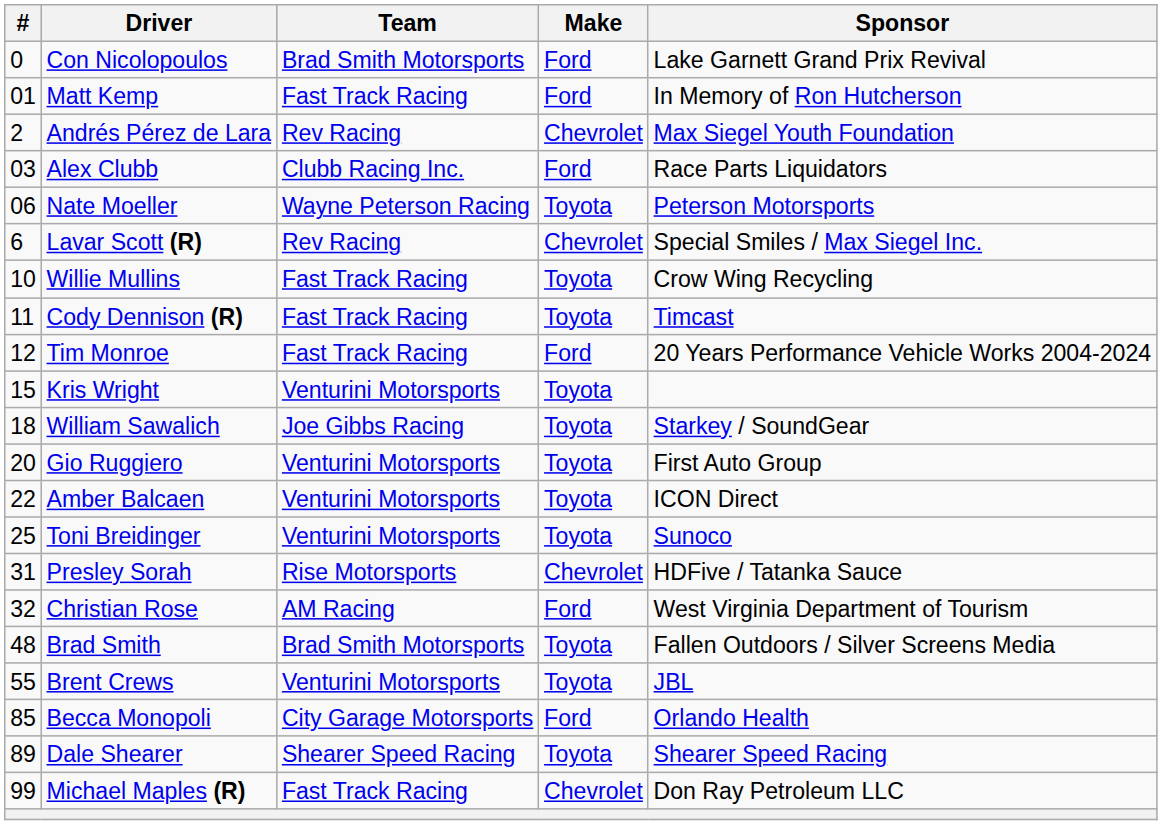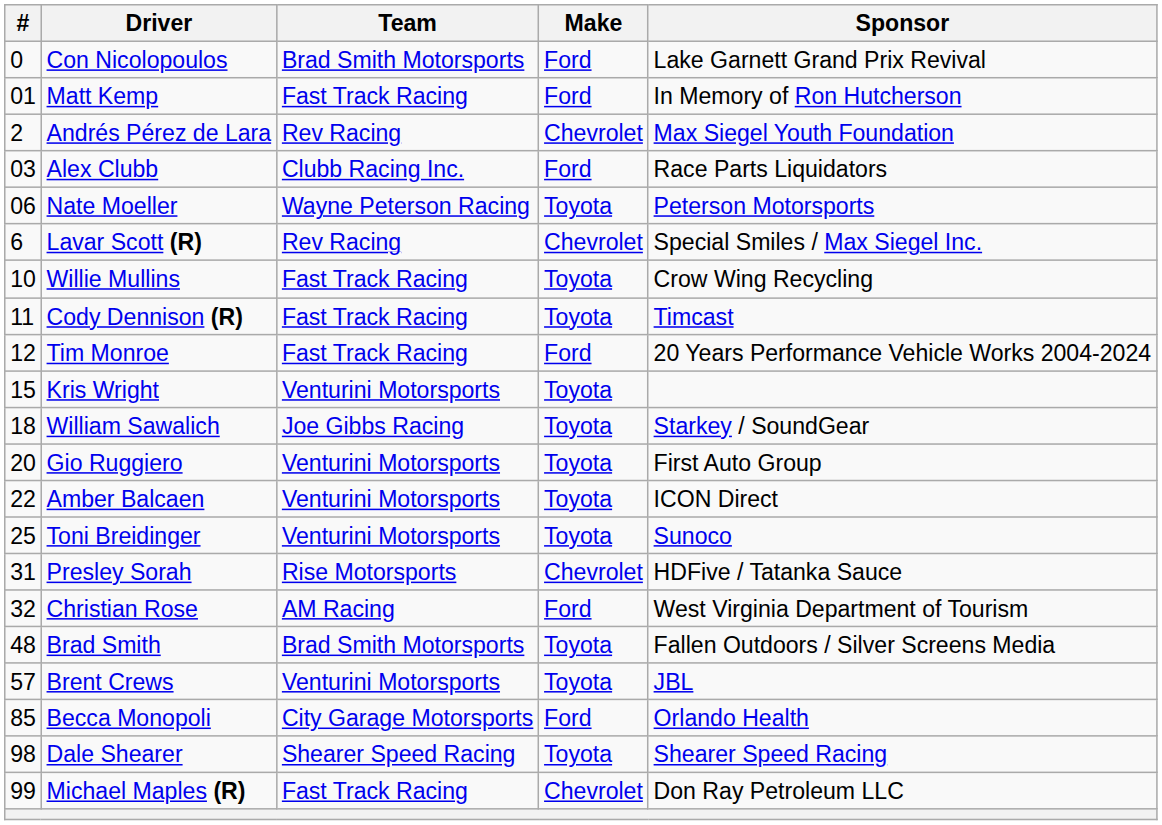Brent Crews | #: 55 -> 57
Dale Shearer | #: 89 -> 98
